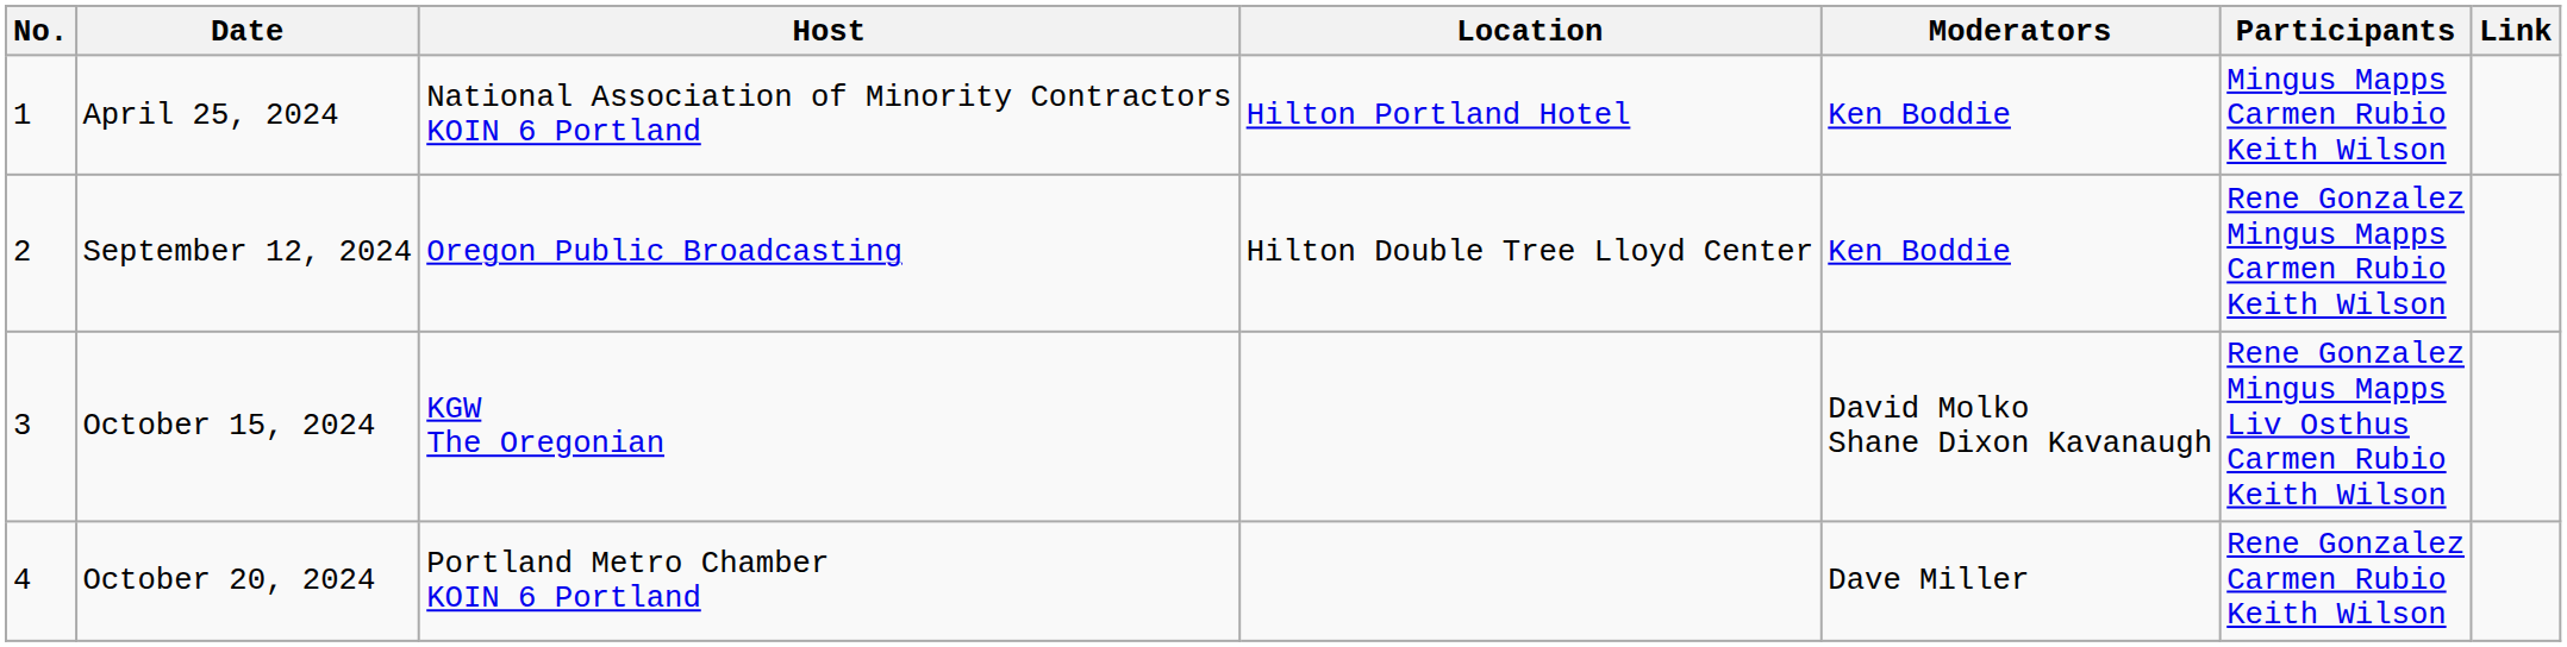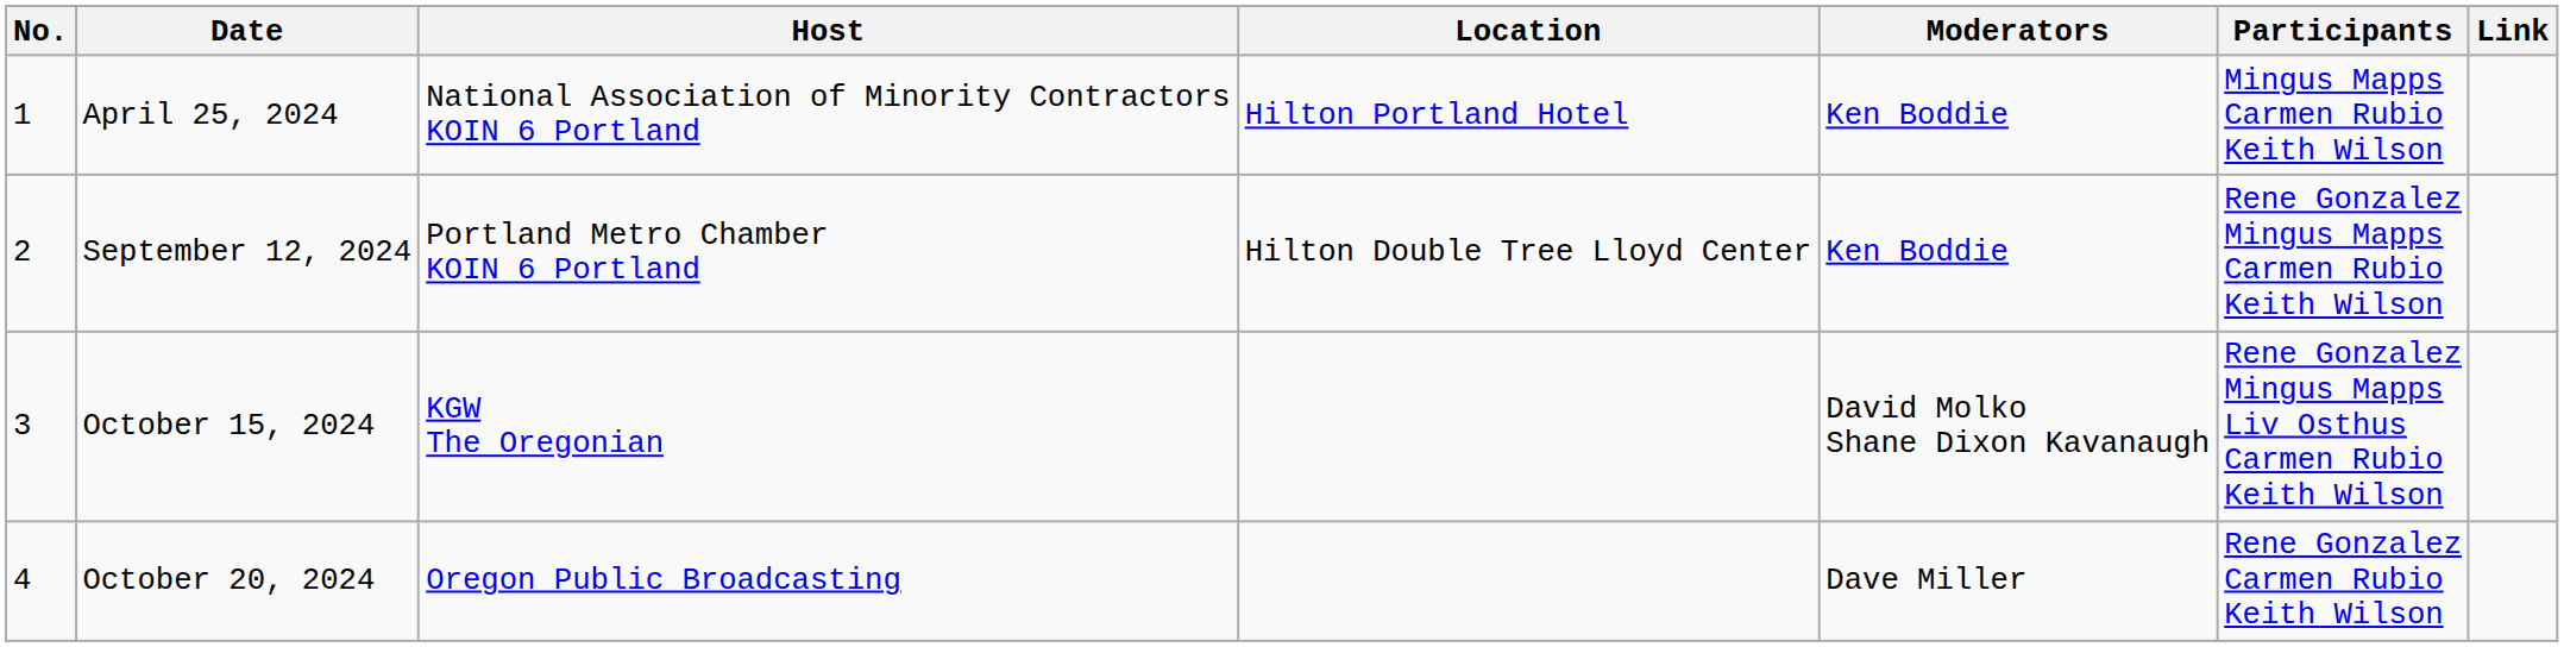September 12, 2024 | Host: Oregon Public Broadcasting -> Portland Metro Chamber KOIN 6 Portland
October 20, 2024 | Host: Portland Metro Chamber KOIN 6 Portland -> Oregon Public Broadcasting
